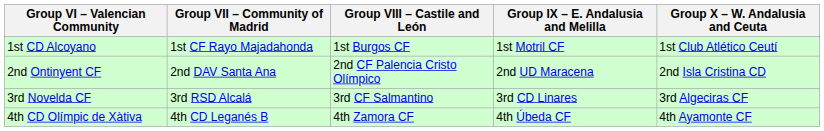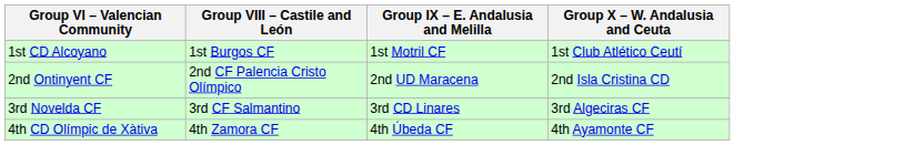- column: Group VII – Community of Madrid | 1st CF Rayo Majadahonda | 2nd DAV Santa Ana | 3rd RSD Alcalá | 4th CD Leganés B
